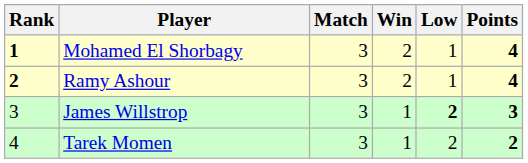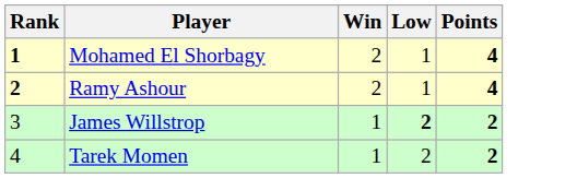- column: Match | 3 | 3 | 3 | 3
James Willstrop | Points: 3 -> 2
